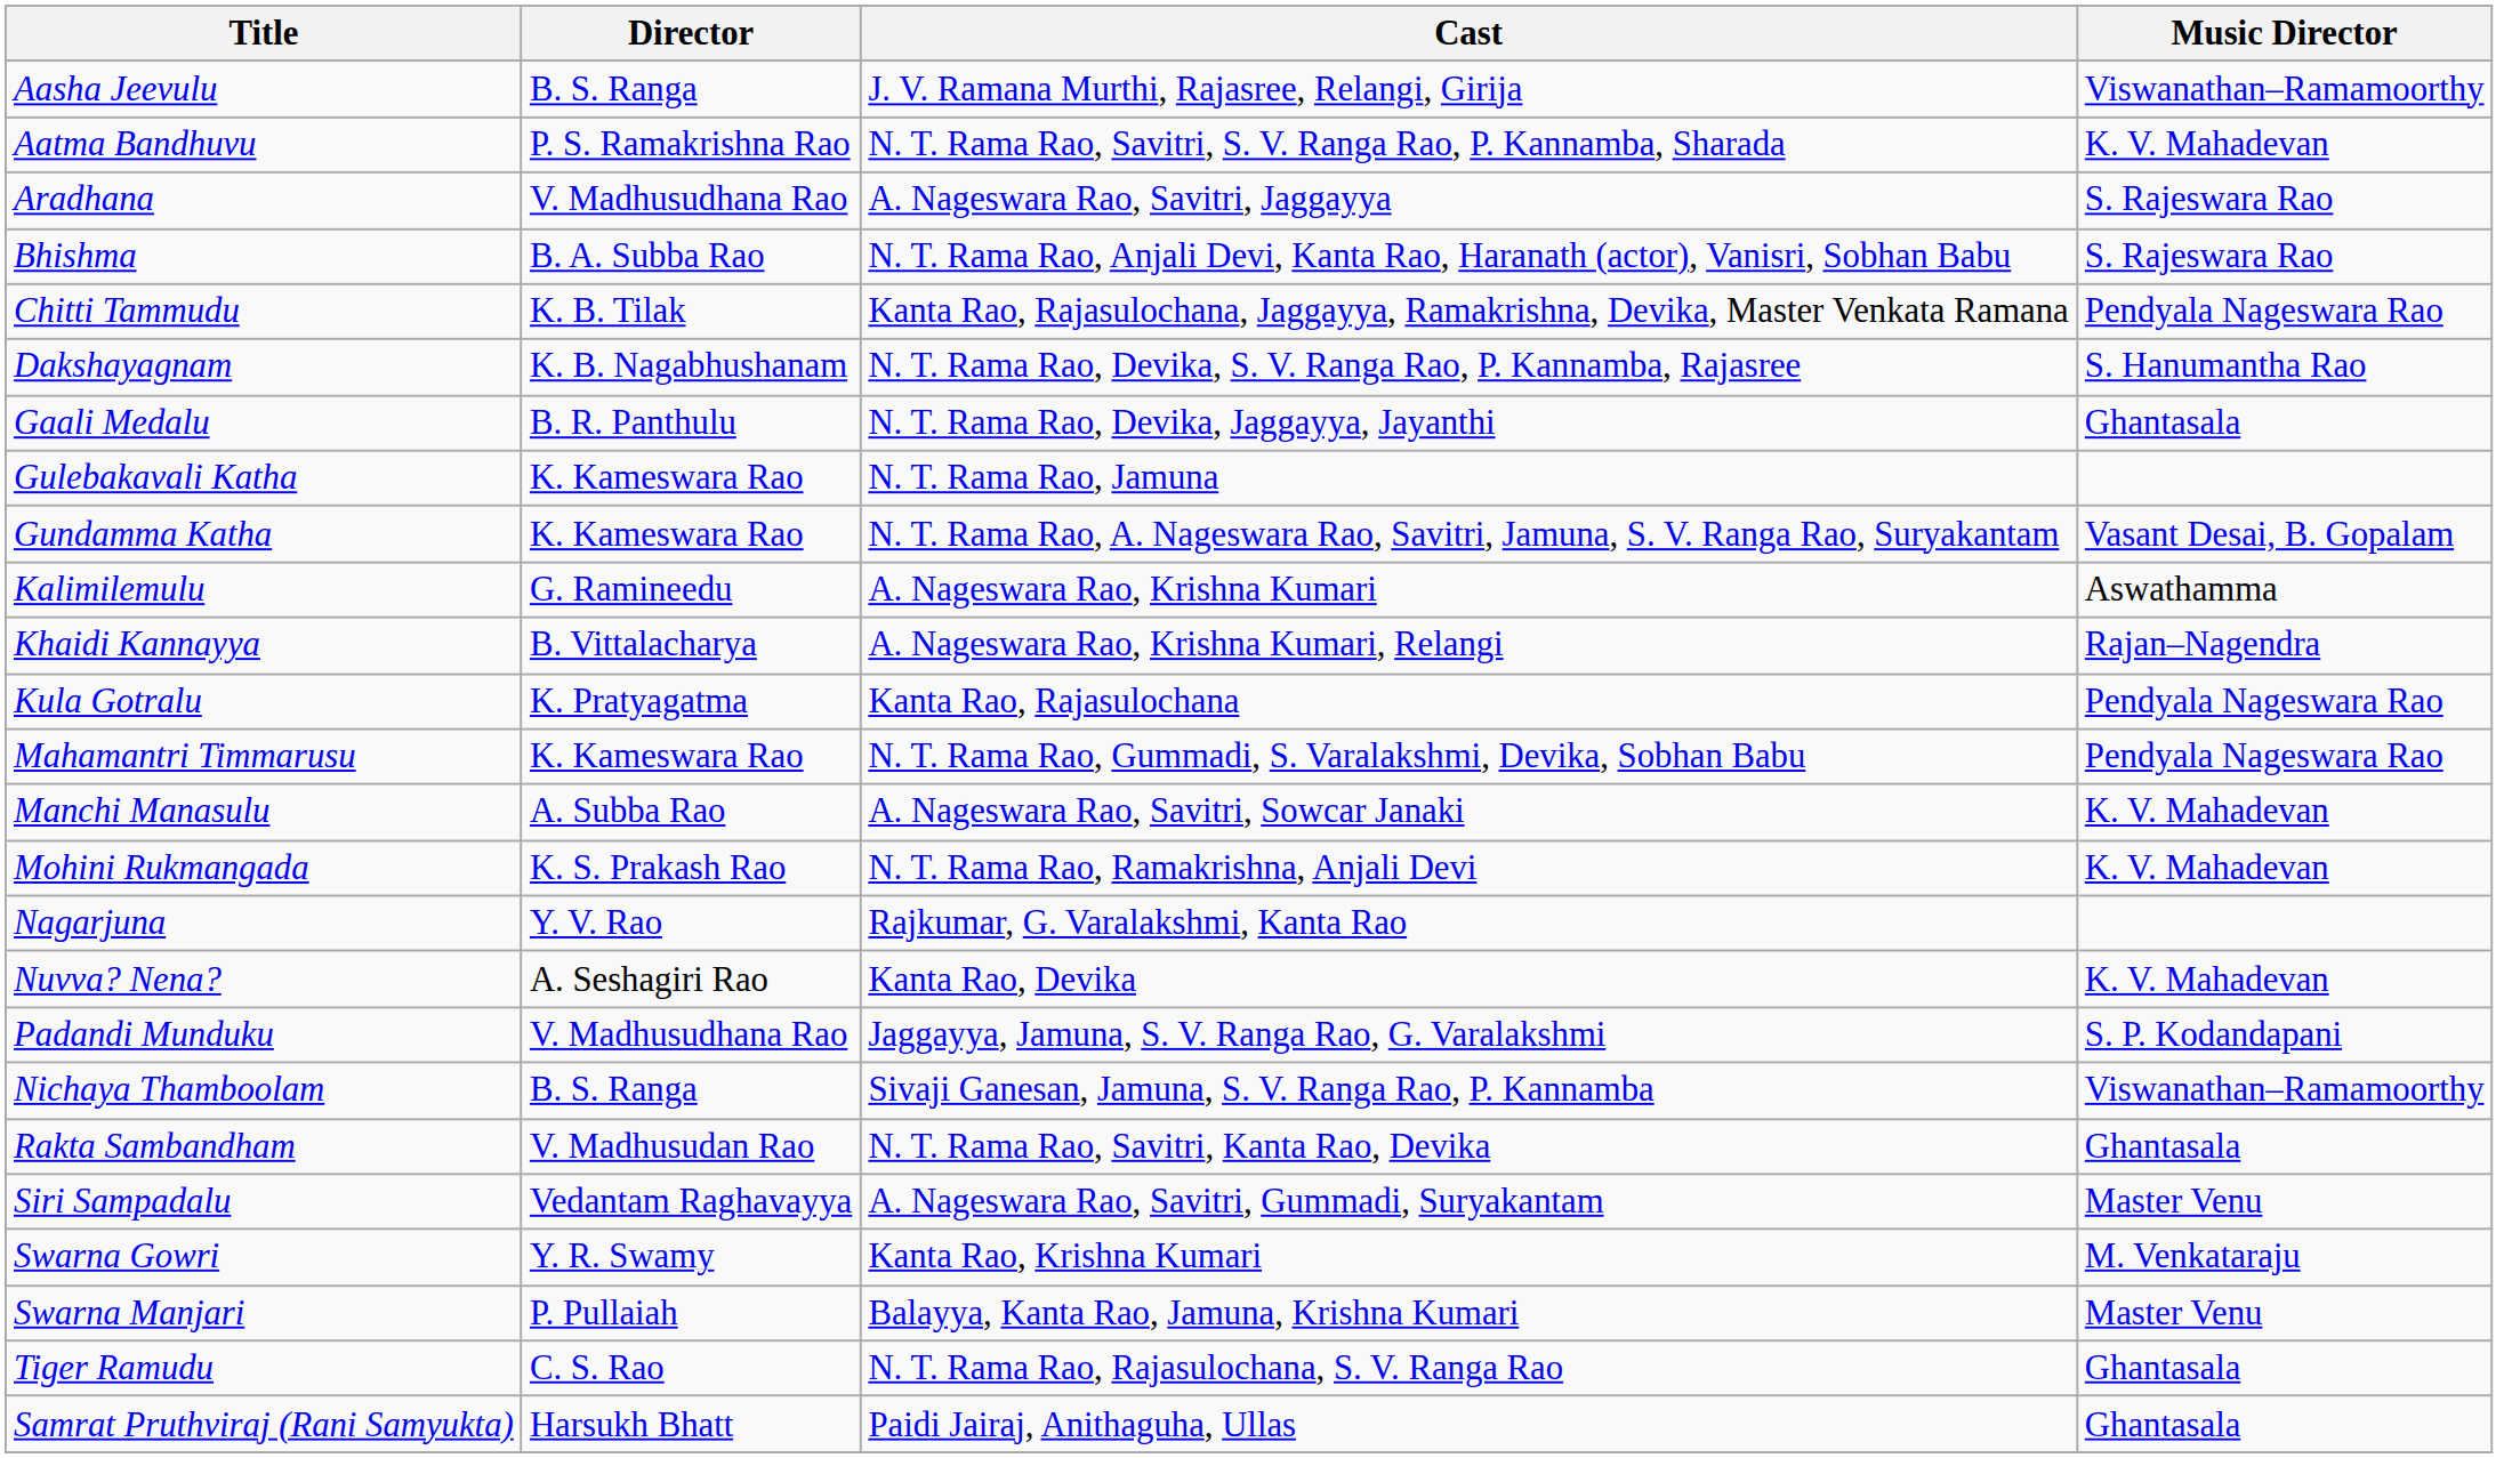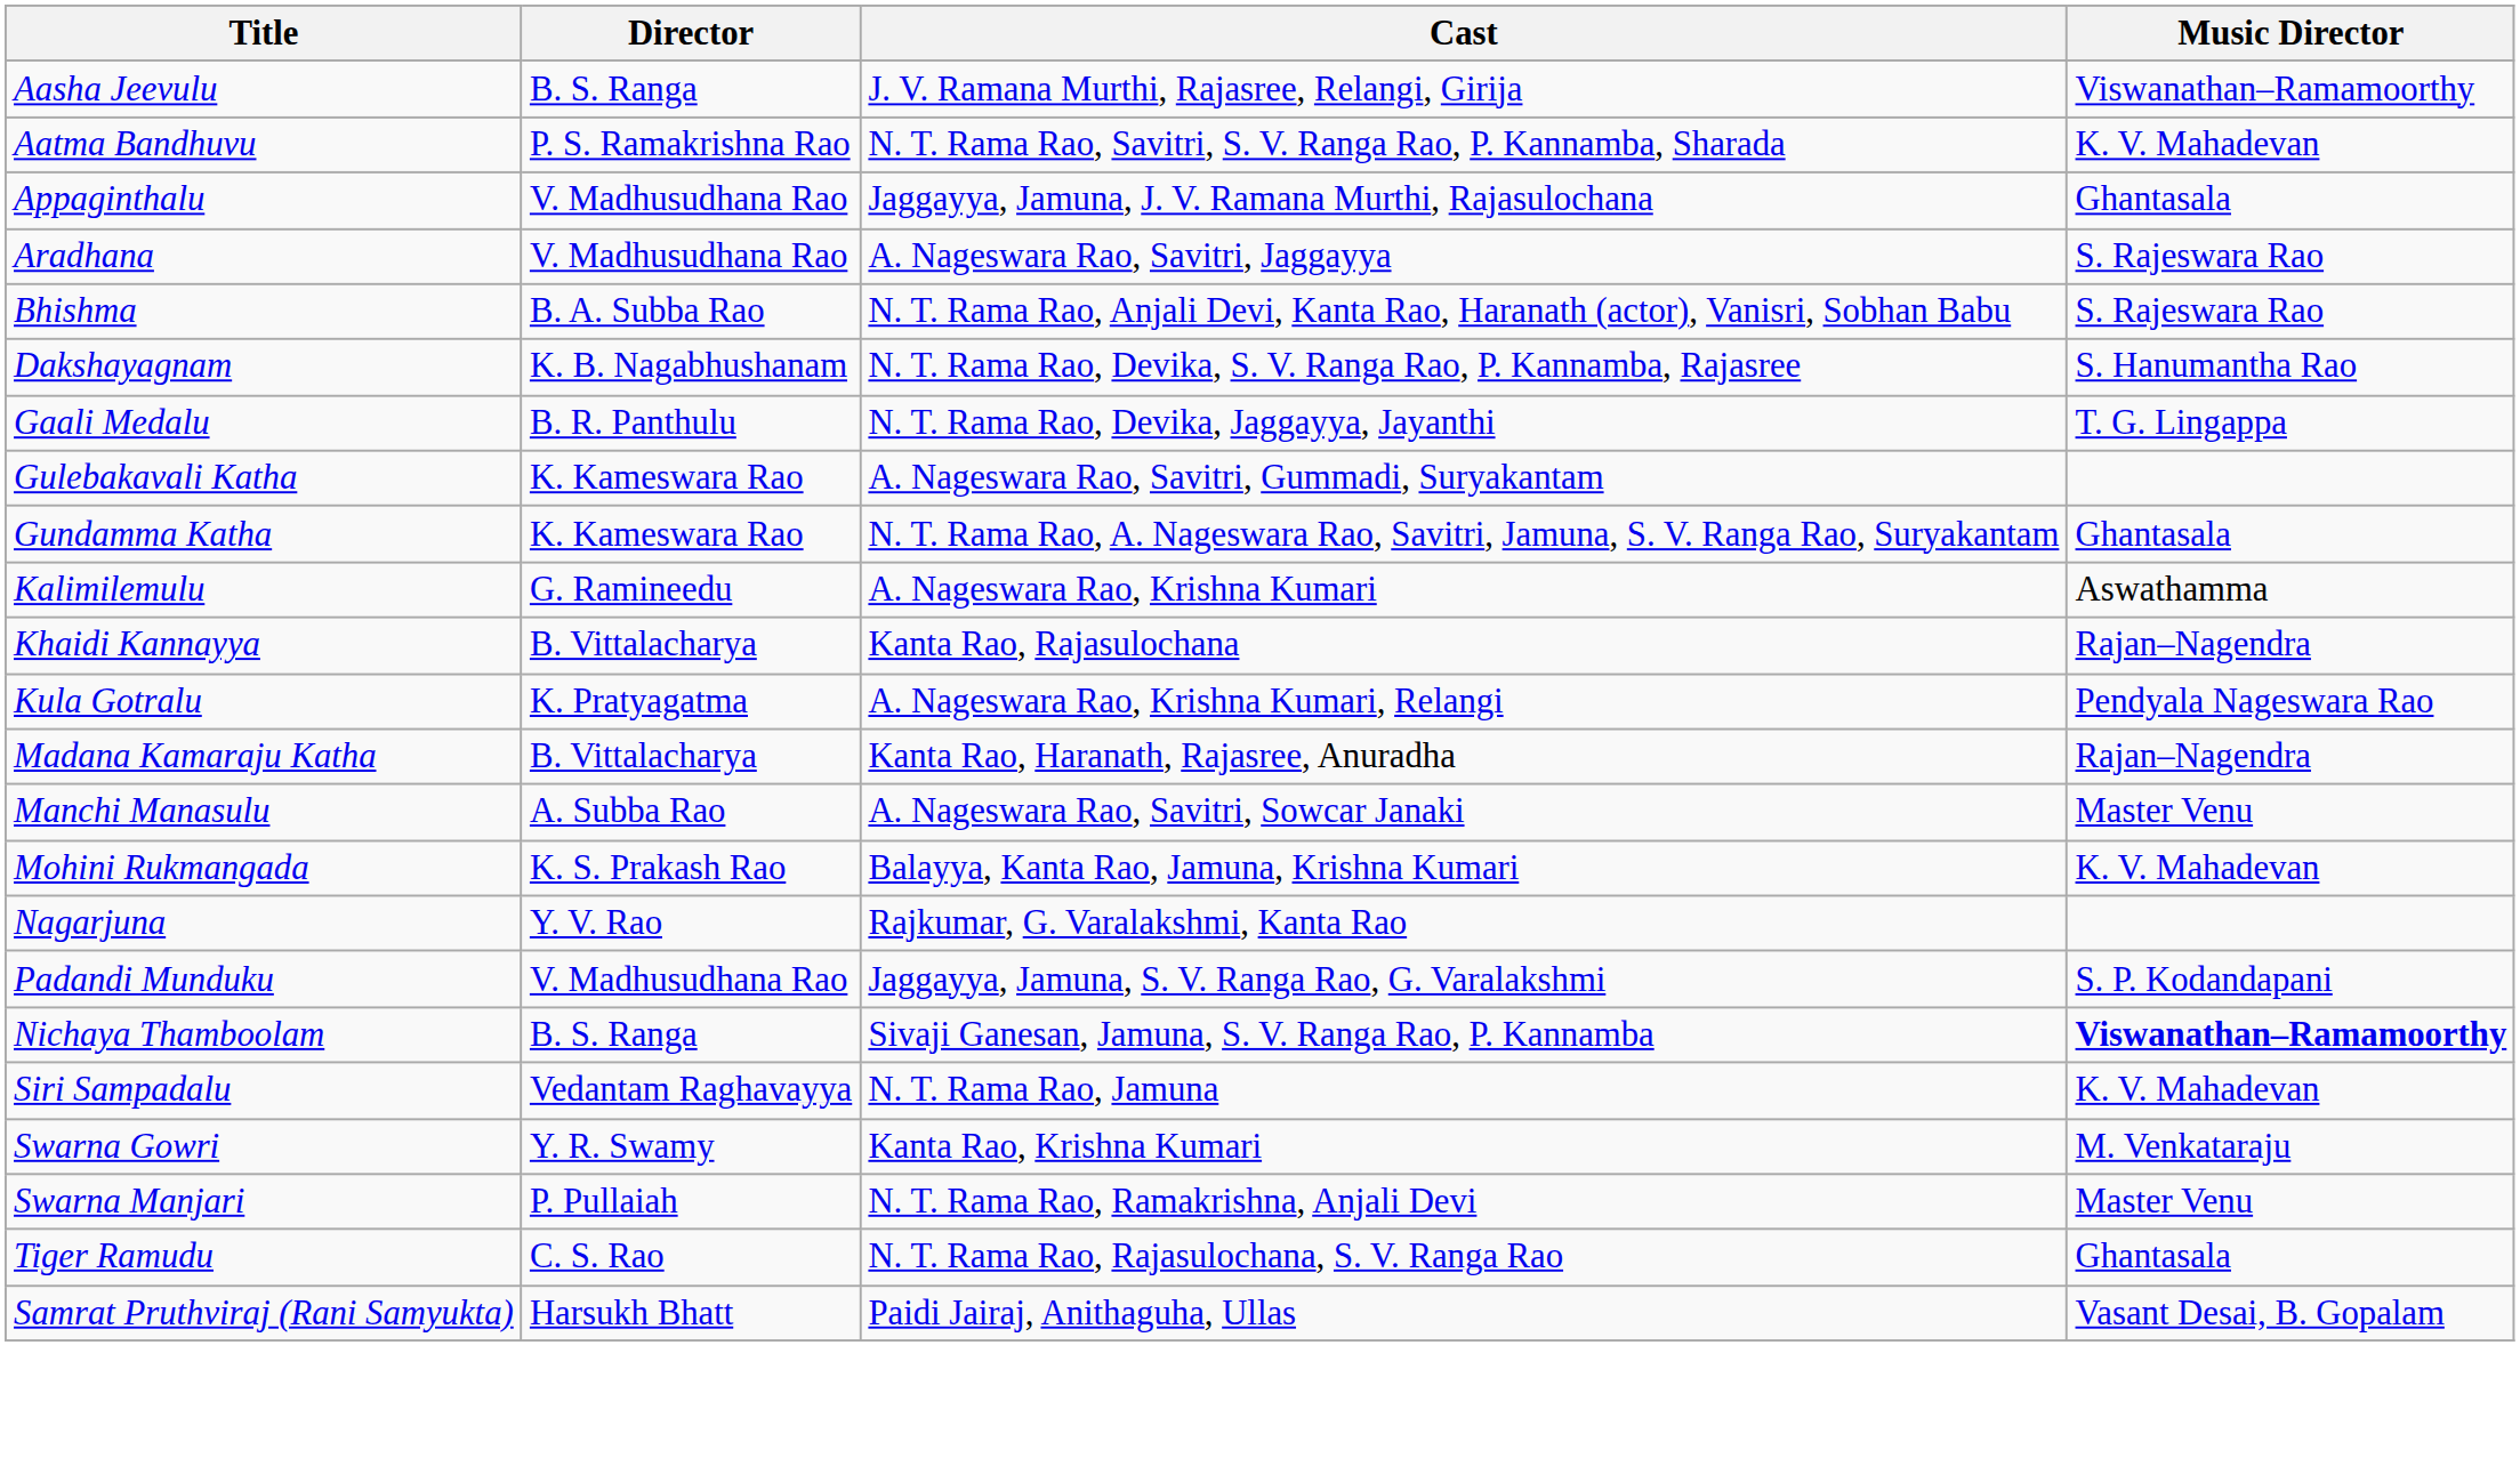+ row: Appaginthalu | V. Madhusudhana Rao | Jaggayya, Jamuna, J. V. Ramana Murthi, Rajasulochana | Ghantasala
- row: Chitti Tammudu | K. B. Tilak | Kanta Rao, Rajasulochana, Jaggayya, Ramakrishna, Devika, Master Venkata Ramana | Pendyala Nageswara Rao
Gaali Medalu | Music Director: Ghantasala -> T. G. Lingappa
Gulebakavali Katha | Cast: N. T. Rama Rao, Jamuna -> A. Nageswara Rao, Savitri, Gummadi, Suryakantam
Gundamma Katha | Music Director: Vasant Desai, B. Gopalam -> Ghantasala
Khaidi Kannayya | Cast: A. Nageswara Rao, Krishna Kumari, Relangi -> Kanta Rao, Rajasulochana
Kula Gotralu | Cast: Kanta Rao, Rajasulochana -> A. Nageswara Rao, Krishna Kumari, Relangi
+ row: Madana Kamaraju Katha | B. Vittalacharya | Kanta Rao, Haranath, Rajasree, Anuradha | Rajan–Nagendra
- row: Mahamantri Timmarusu | K. Kameswara Rao | N. T. Rama Rao, Gummadi, S. Varalakshmi, Devika, Sobhan Babu | Pendyala Nageswara Rao
Manchi Manasulu | Music Director: K. V. Mahadevan -> Master Venu
Mohini Rukmangada | Cast: N. T. Rama Rao, Ramakrishna, Anjali Devi -> Balayya, Kanta Rao, Jamuna, Krishna Kumari
- row: Nuvva? Nena? | A. Seshagiri Rao | Kanta Rao, Devika | K. V. Mahadevan
Nichaya Thamboolam | Music Director: normal -> bold
- row: Rakta Sambandham | V. Madhusudan Rao | N. T. Rama Rao, Savitri, Kanta Rao, Devika | Ghantasala
Siri Sampadalu | Cast: A. Nageswara Rao, Savitri, Gummadi, Suryakantam -> N. T. Rama Rao, Jamuna
Siri Sampadalu | Music Director: Master Venu -> K. V. Mahadevan
Swarna Manjari | Cast: Balayya, Kanta Rao, Jamuna, Krishna Kumari -> N. T. Rama Rao, Ramakrishna, Anjali Devi
Samrat Pruthviraj (Rani Samyukta) | Music Director: Ghantasala -> Vasant Desai, B. Gopalam
